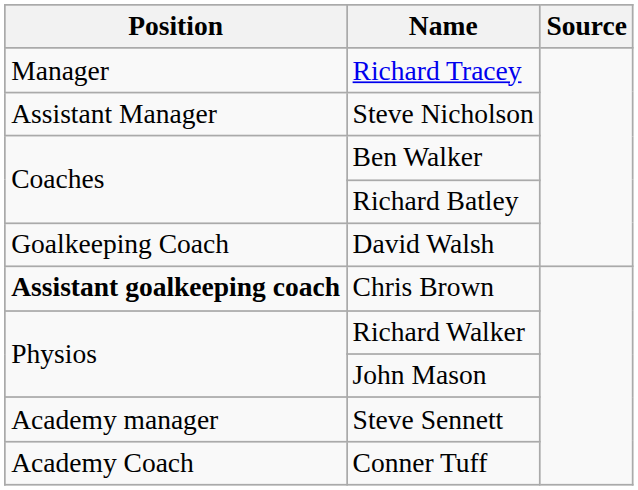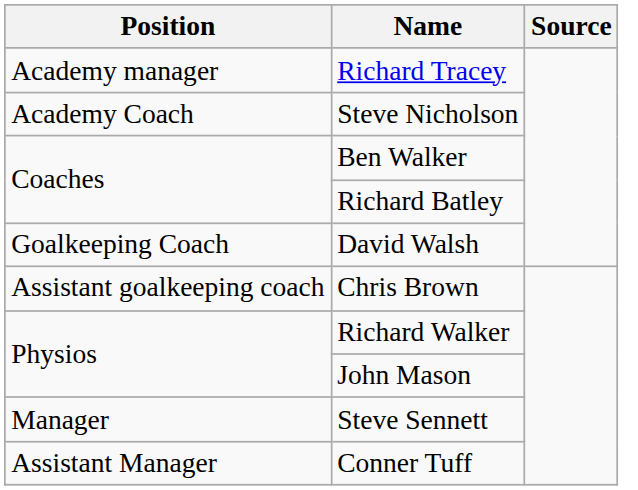Richard Tracey | Position: Manager -> Academy manager
Steve Nicholson | Position: Assistant Manager -> Academy Coach
Chris Brown | Position: bold -> normal
Steve Sennett | Position: Academy manager -> Manager
Conner Tuff | Position: Academy Coach -> Assistant Manager
